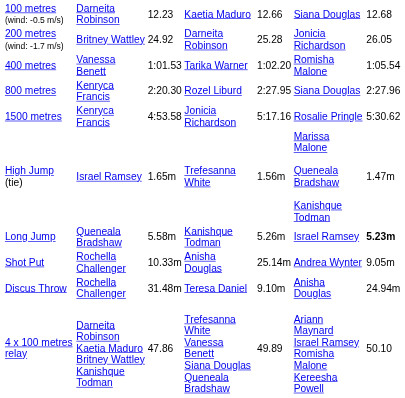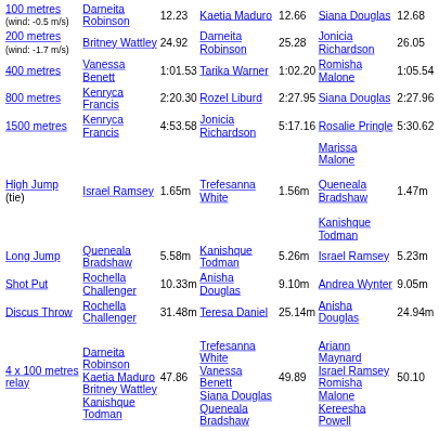Long Jump | column 7: bold -> normal
Shot Put | column 5: 25.14m -> 9.10m
Discus Throw | column 5: 9.10m -> 25.14m
